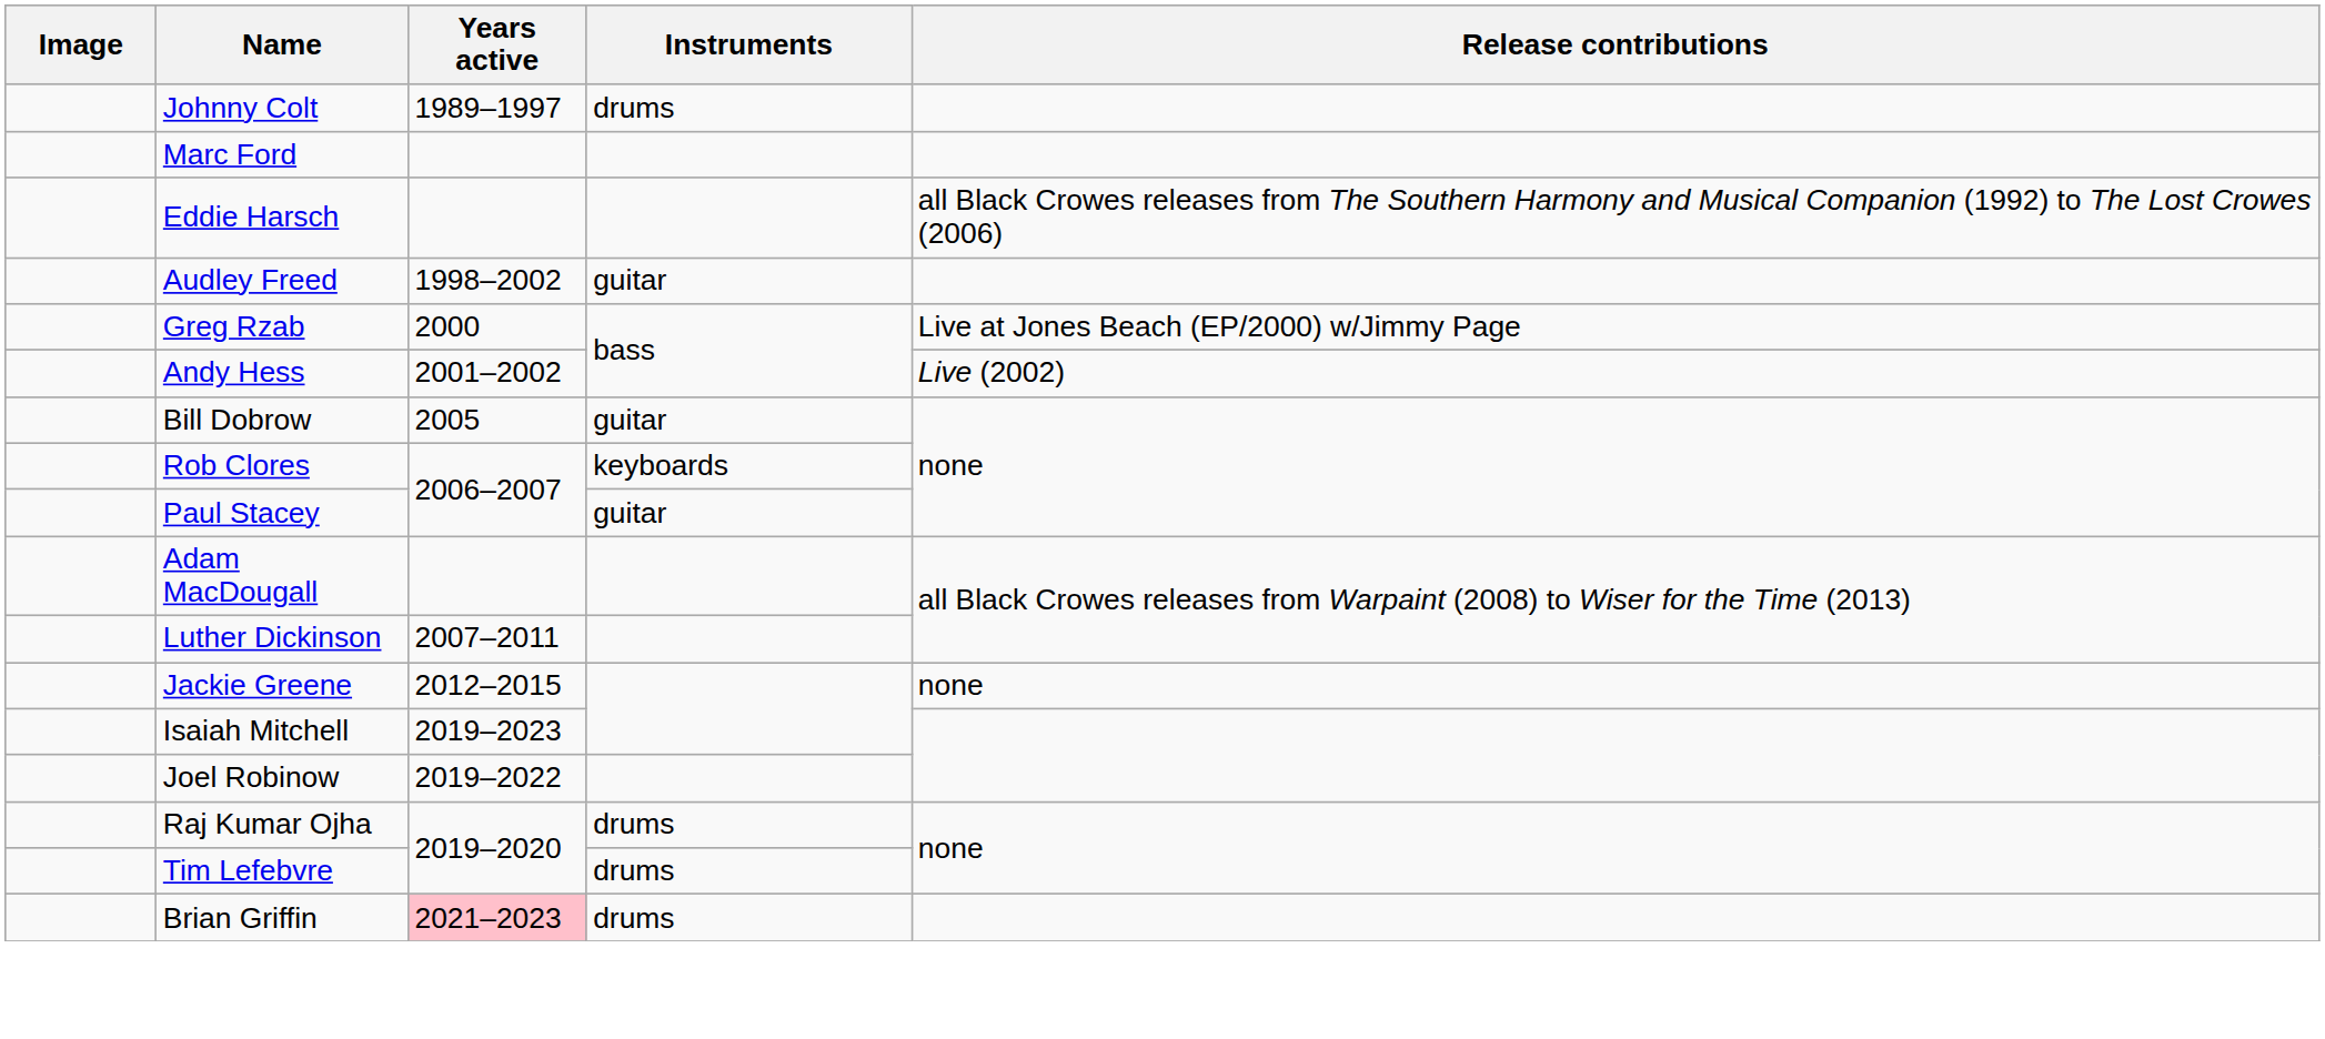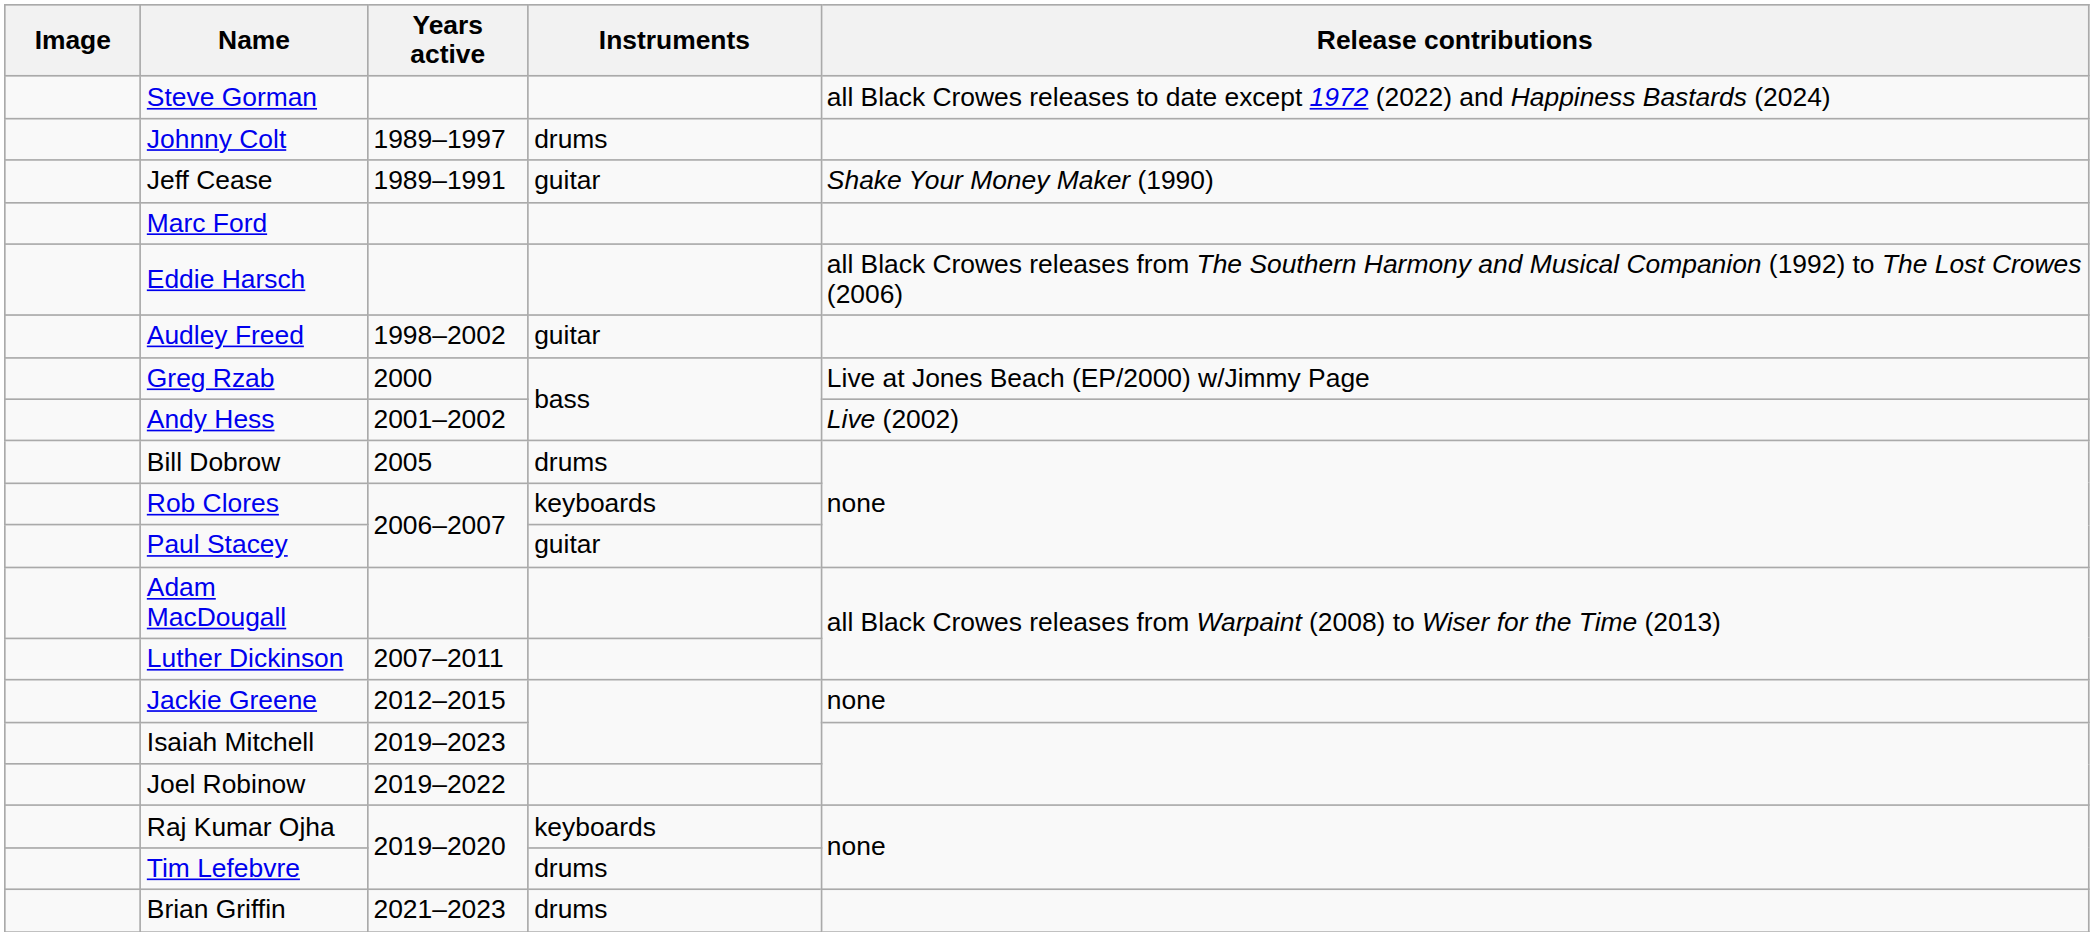+ row: Steve Gorman | all Black Crowes releases to date except 1972 (2022) and Happiness Bastards (2024)
+ row: Jeff Cease | 1989–1991 | guitar | Shake Your Money Maker (1990)
Bill Dobrow | Instruments: guitar -> drums
Raj Kumar Ojha | Instruments: drums -> keyboards
Brian Griffin | Years active: pink background -> no background
